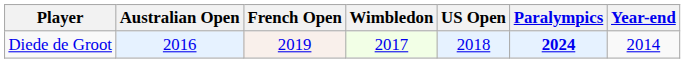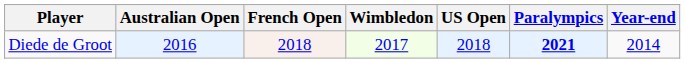Diede de Groot | French Open: 2019 -> 2018
Diede de Groot | Paralympics: 2024 -> 2021
